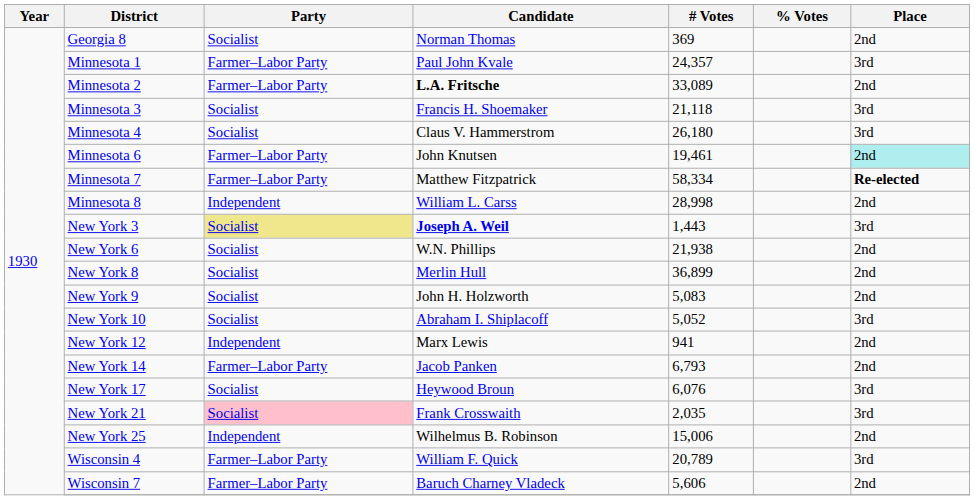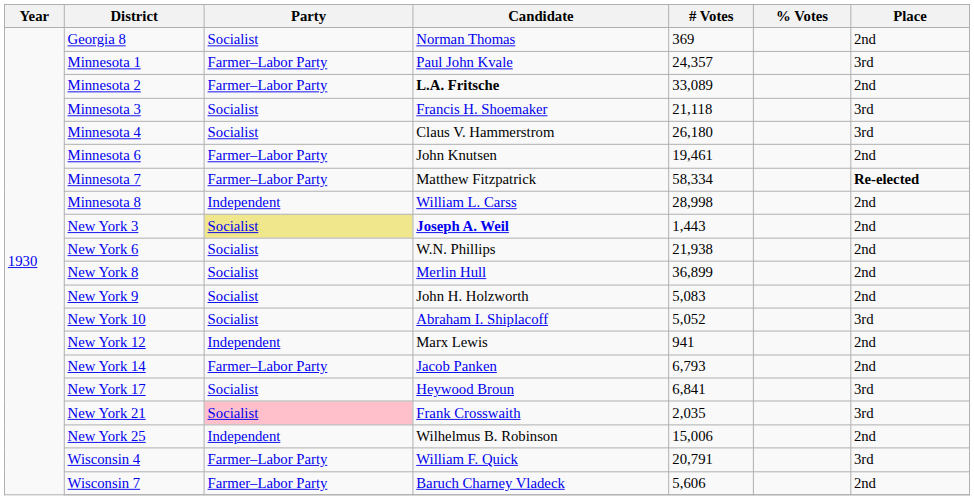Minnesota 6 | Place: paleturquoise background -> no background
New York 3 | Place: 3rd -> 2nd
New York 17 | # Votes: 6,076 -> 6,841
Wisconsin 4 | # Votes: 20,789 -> 20,791
